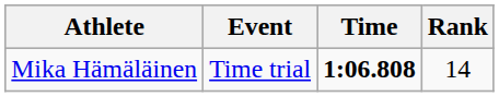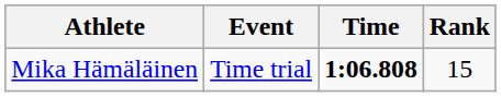Mika Hämäläinen | Rank: 14 -> 15
